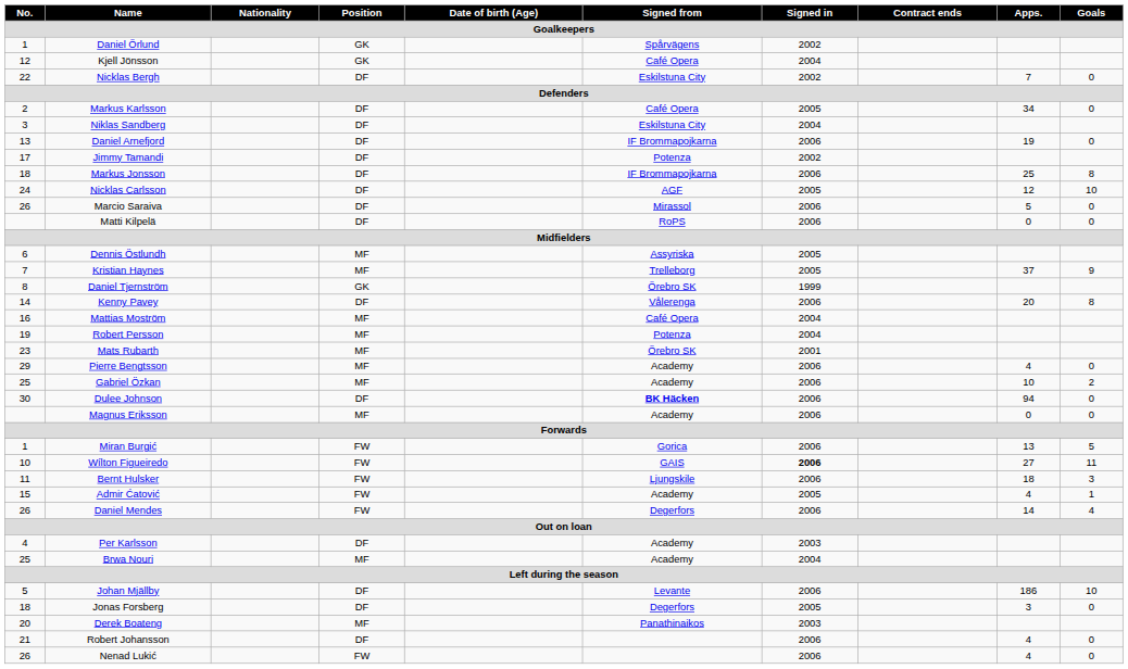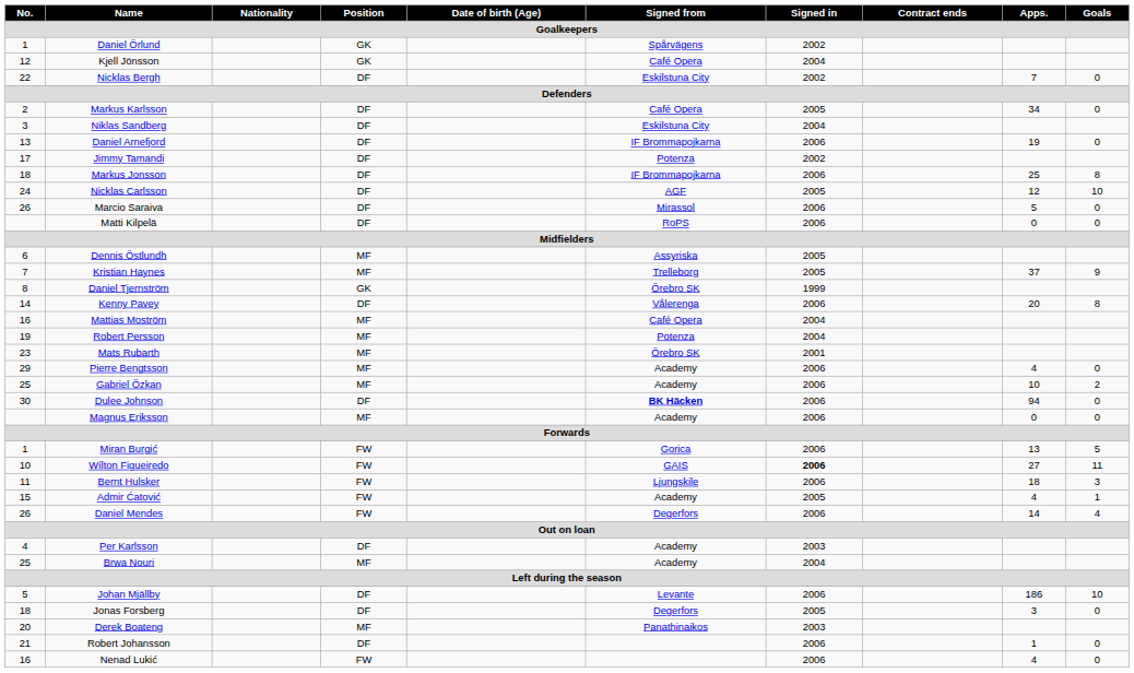Robert Johansson | Apps.: 4 -> 1
Nenad Lukić | No.: 26 -> 16
